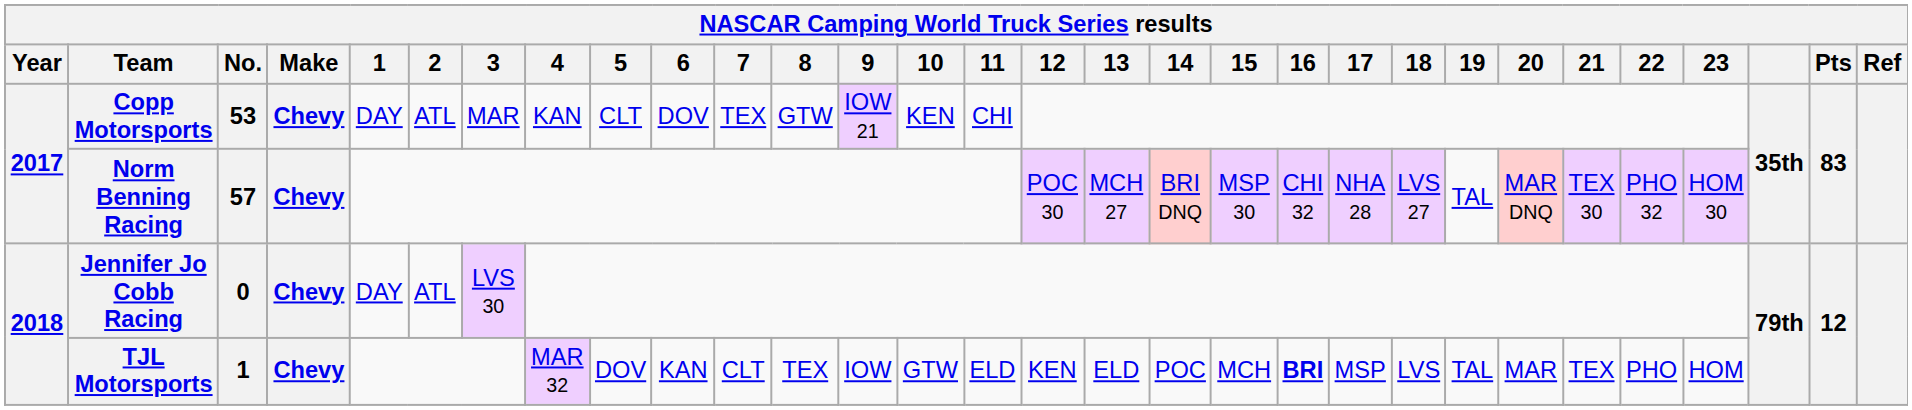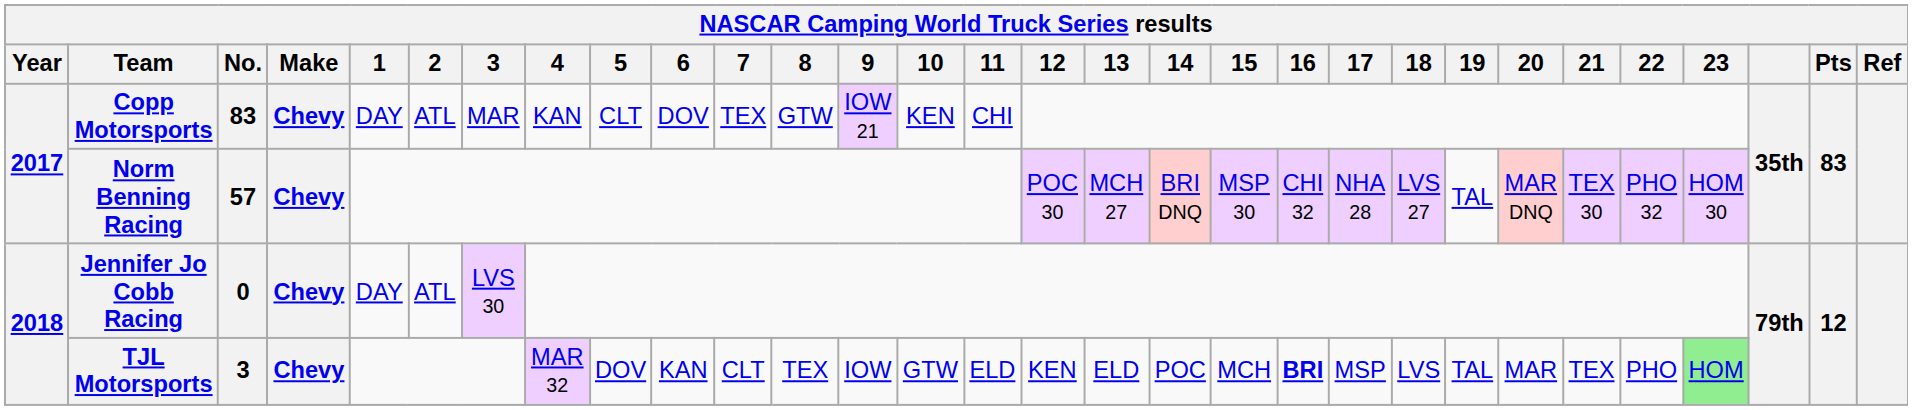Copp Motorsports | No.: 53 -> 83
TJL Motorsports | No.: 1 -> 3
TJL Motorsports | 23: no background -> lightgreen background
